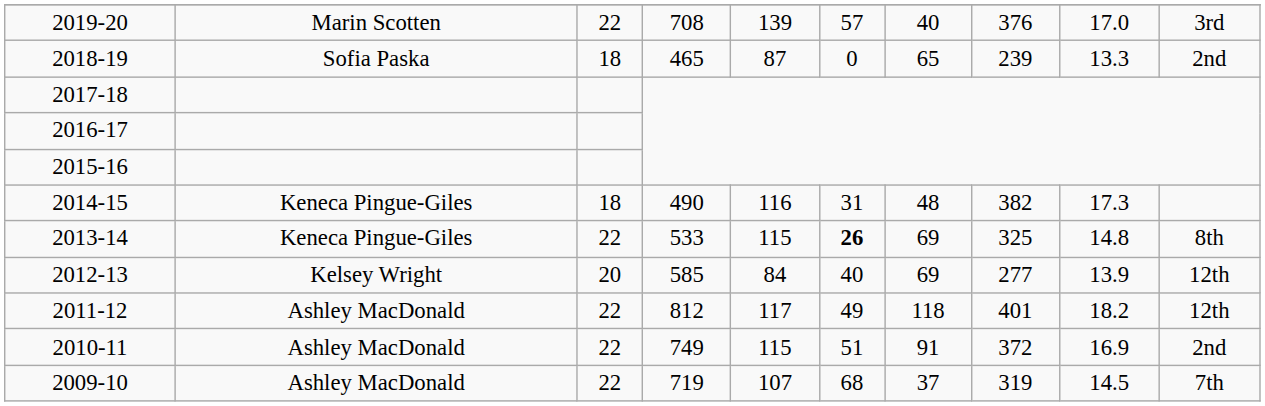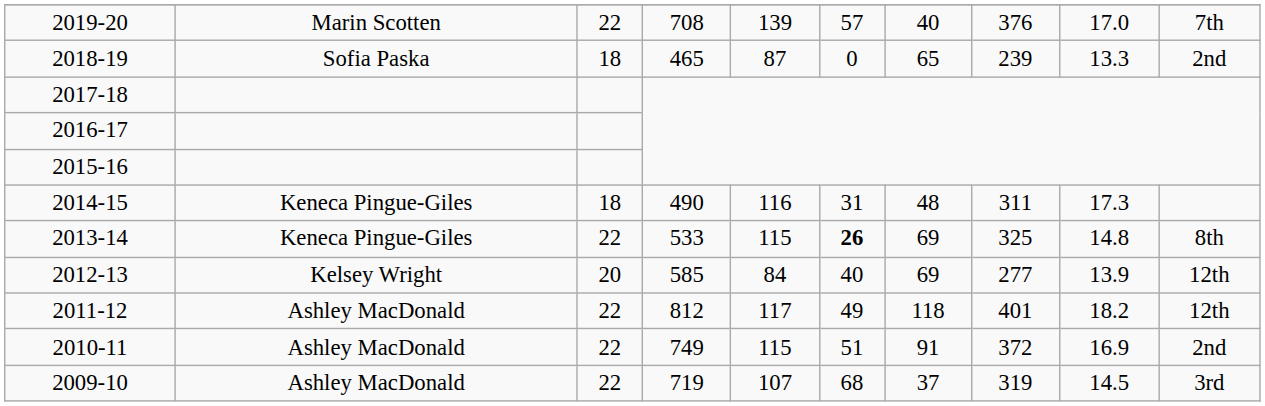2019-20 | column 10: 3rd -> 7th
2014-15 | column 8: 382 -> 311
2009-10 | column 10: 7th -> 3rd
